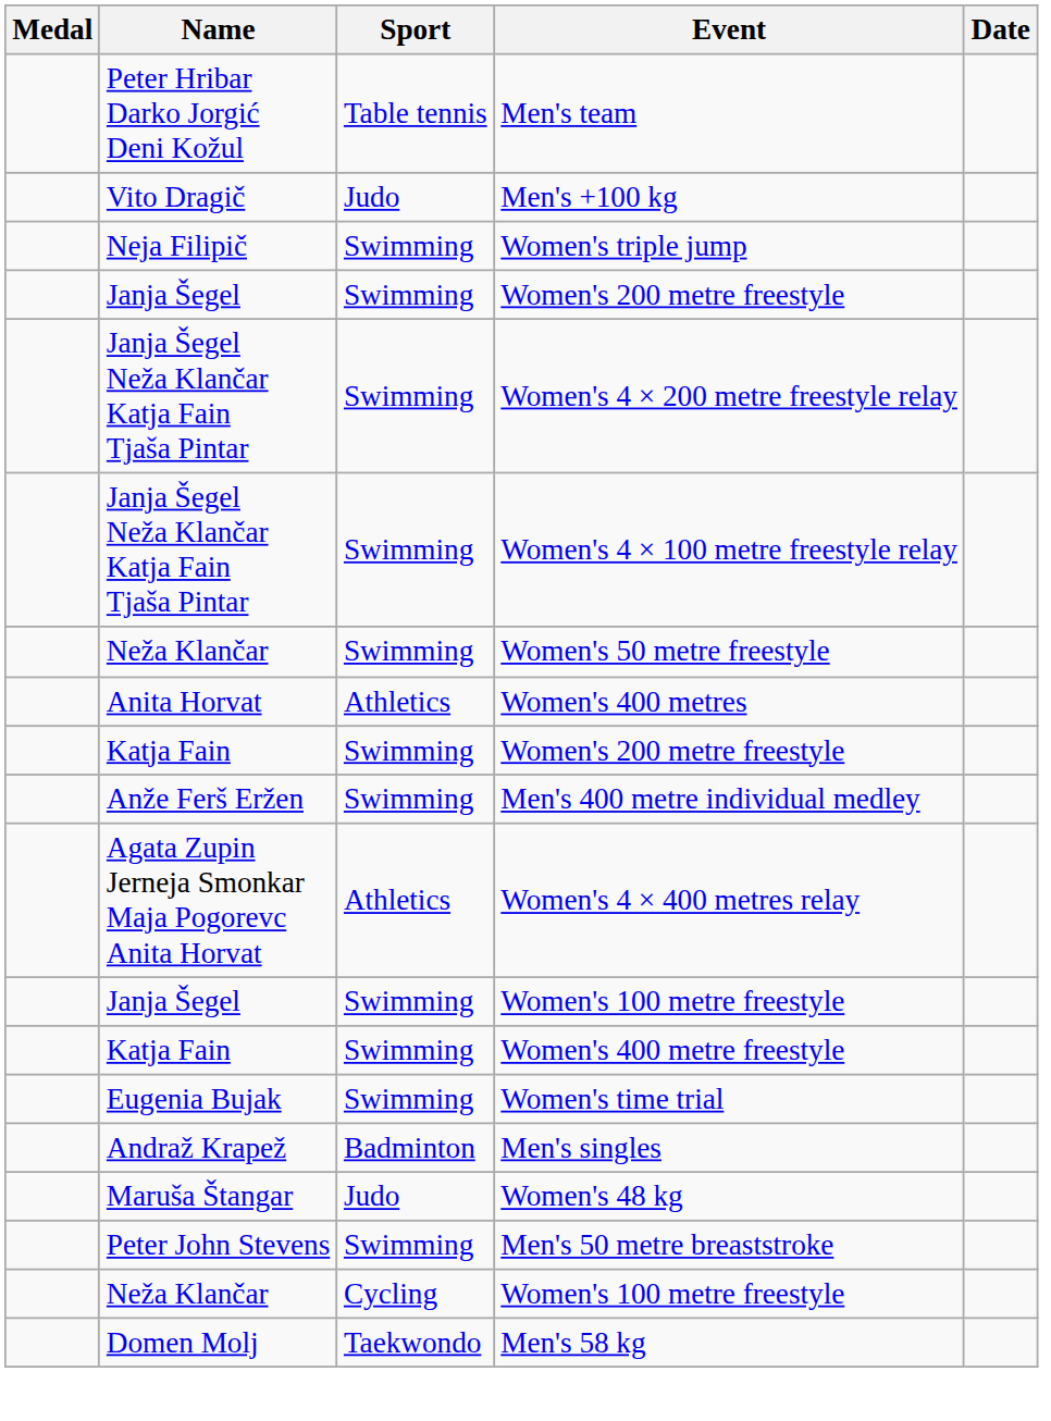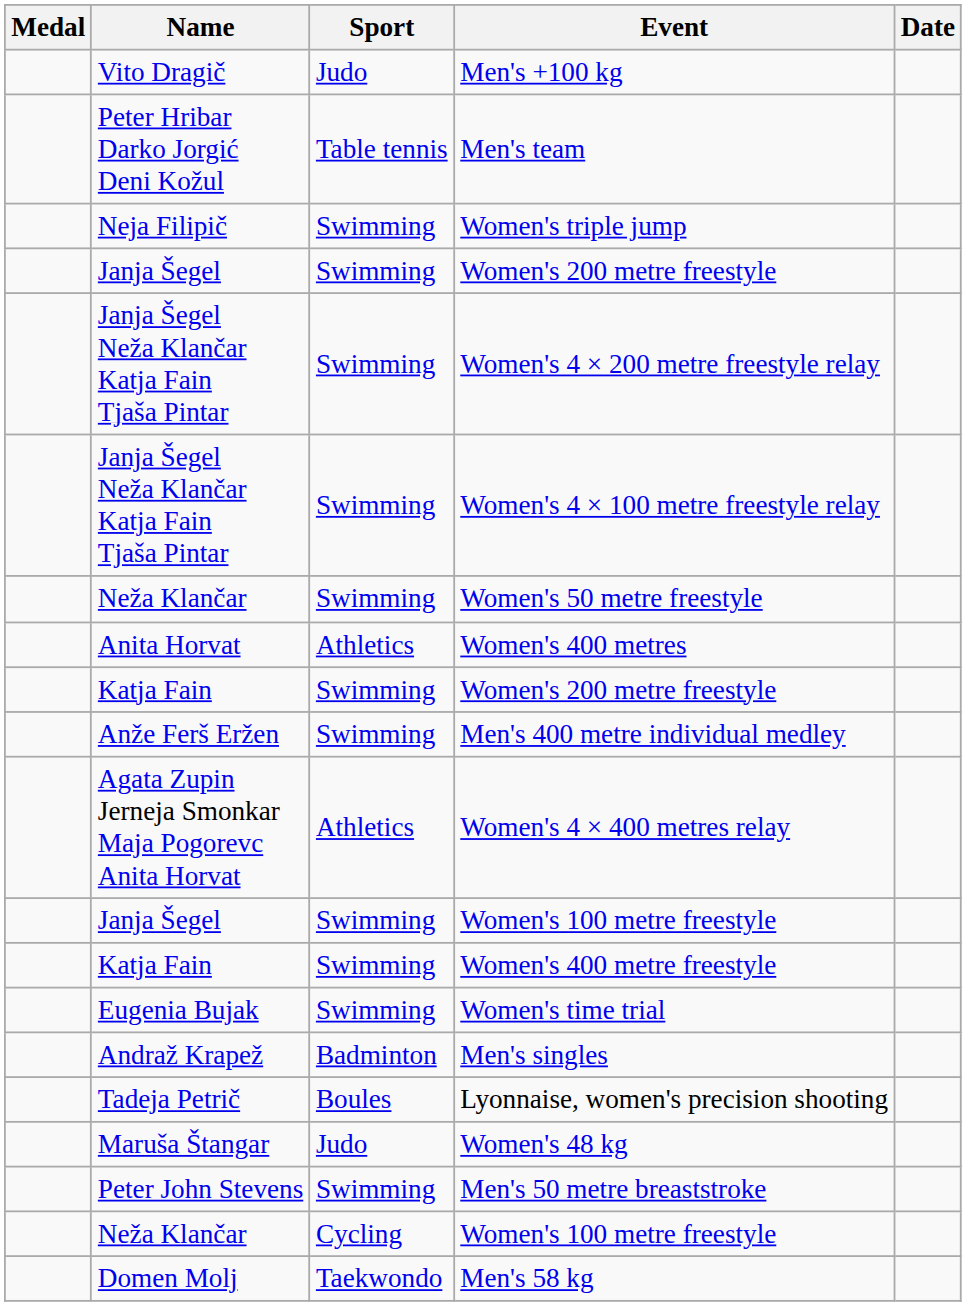rows swapped: Men's team <-> Men's +100 kg
+ row: Tadeja Petrič | Boules | Lyonnaise, women's precision shooting
